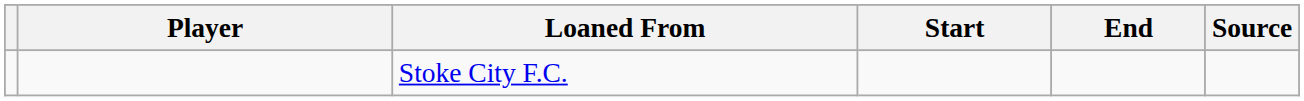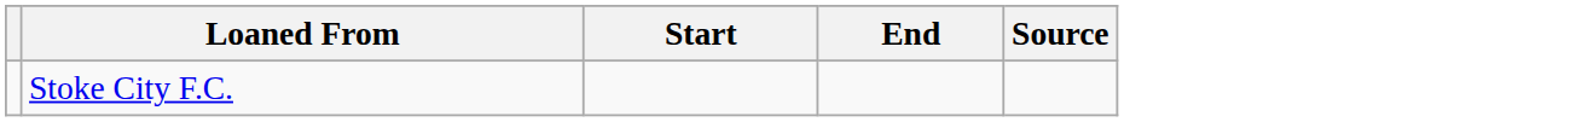- column: Player
